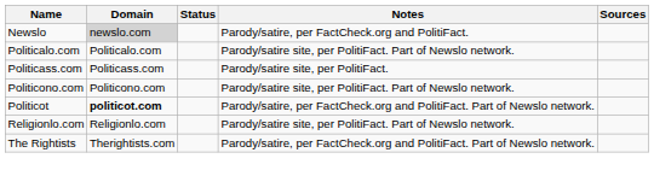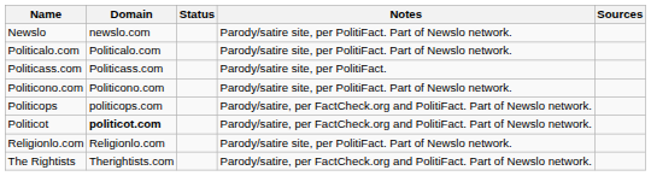Newslo | Domain: lightgrey background -> no background
Newslo | Notes: Parody/satire, per FactCheck.org and PolitiFact. -> Parody/satire site, per PolitiFact. Part of Newslo network.
+ row: Politicops | politicops.com | Parody/satire, per FactCheck.org and PolitiFact. Part of Newslo network.
